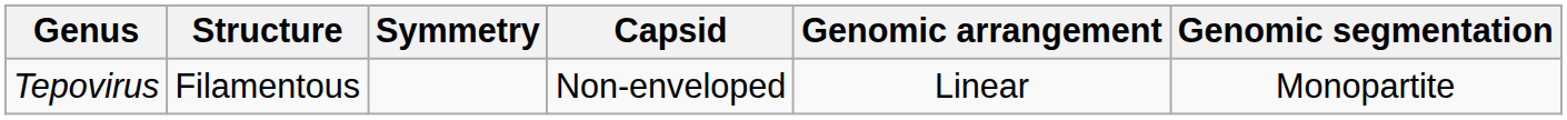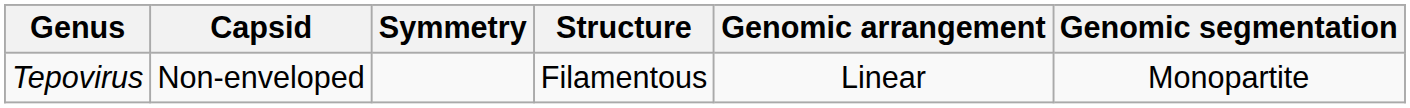columns swapped: Structure <-> Capsid
